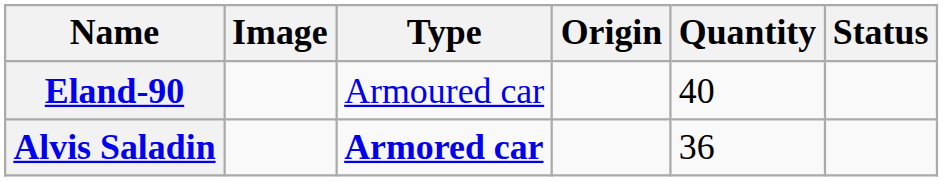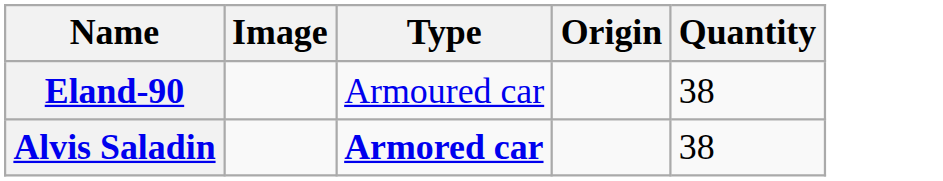- column: Status
Eland-90 | Quantity: 40 -> 38
Alvis Saladin | Quantity: 36 -> 38
